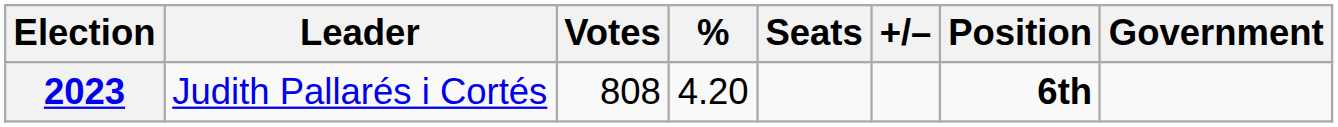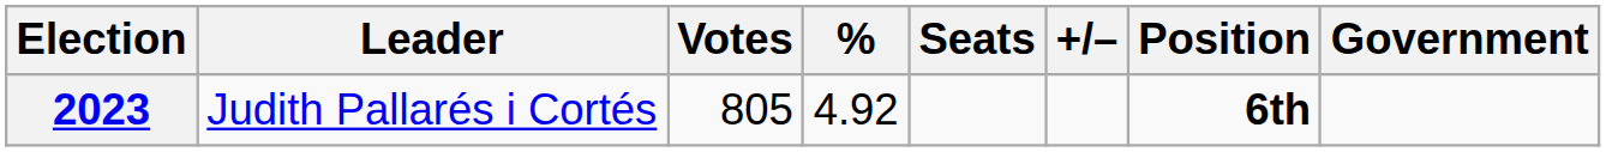2023 | Votes: 808 -> 805
2023 | %: 4.20 -> 4.92
